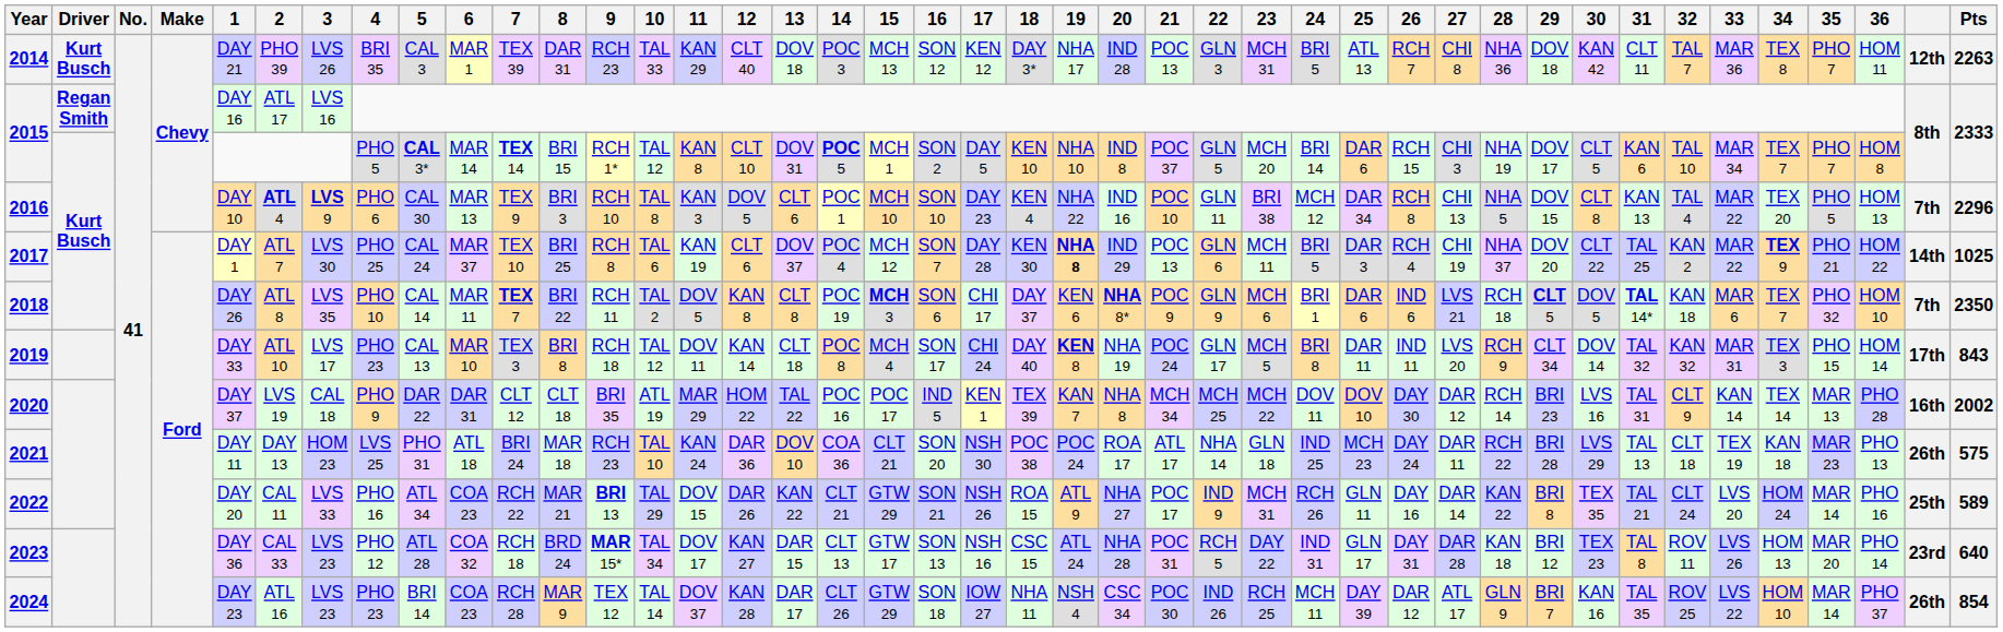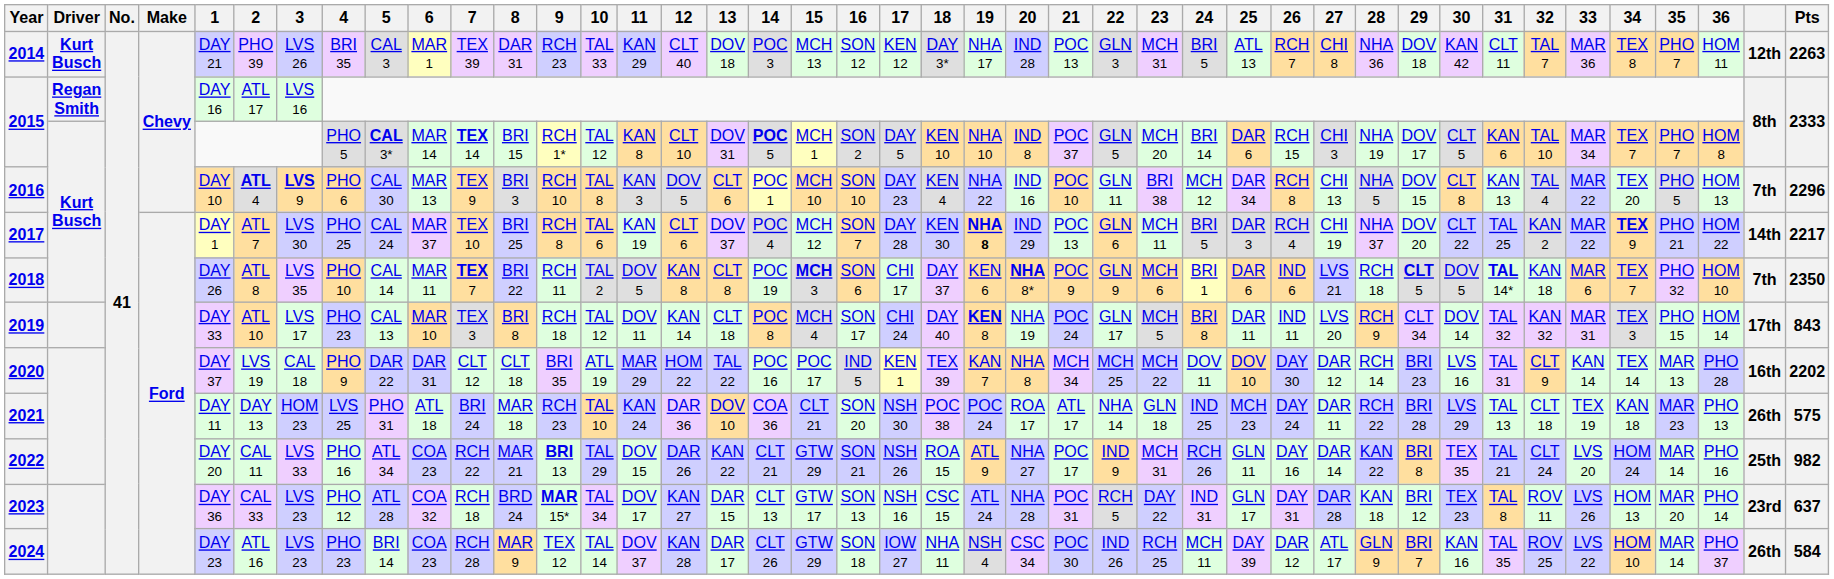2017 | Pts: 1025 -> 2217
2020 | Pts: 2002 -> 2202
2022 | Pts: 589 -> 982
2023 | Pts: 640 -> 637
2024 | Pts: 854 -> 584
